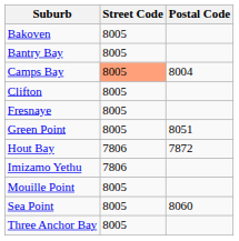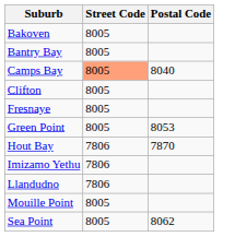Camps Bay | Postal Code: 8004 -> 8040
Green Point | Postal Code: 8051 -> 8053
Hout Bay | Postal Code: 7872 -> 7870
+ row: Llandudno | 7806
Sea Point | Postal Code: 8060 -> 8062
- row: Three Anchor Bay | 8005
